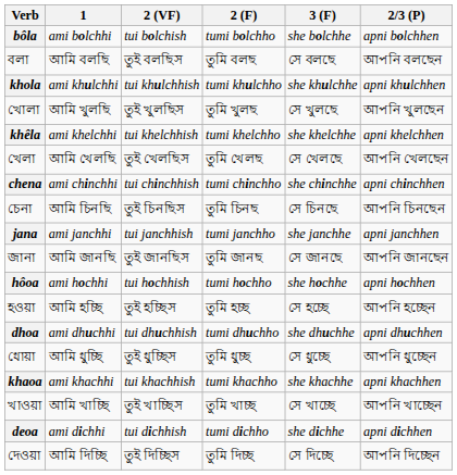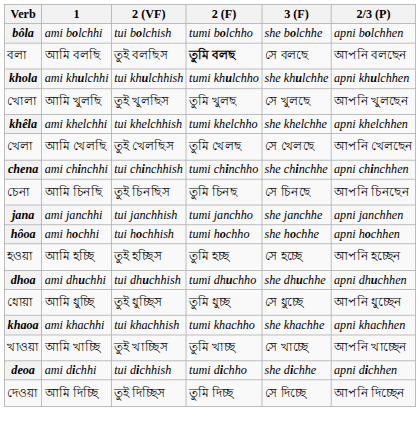বলা | 2 (F): normal -> bold
- row: জানা | আমি জানছি | তুই জানছিস | তুমি জানছ | সে জানছে | আপনি জানছেন
